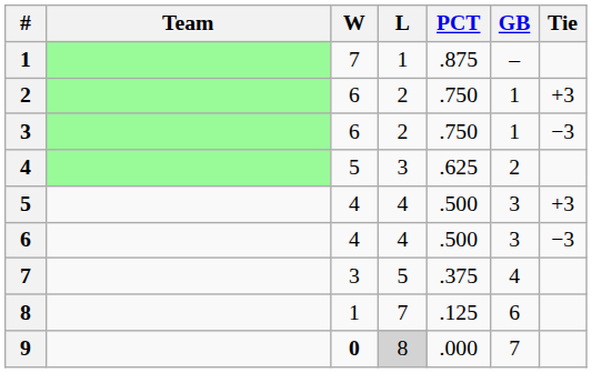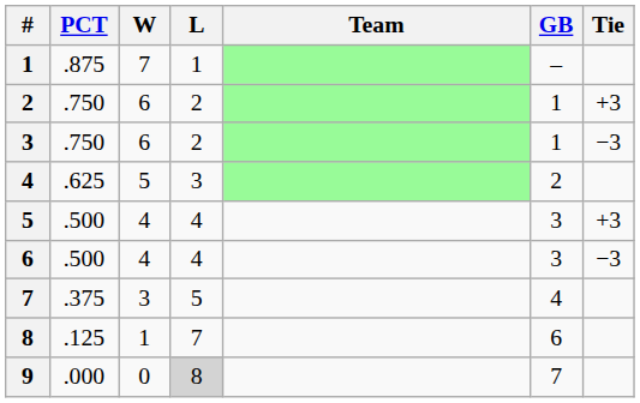columns swapped: Team <-> PCT
9 | W: bold -> normal
